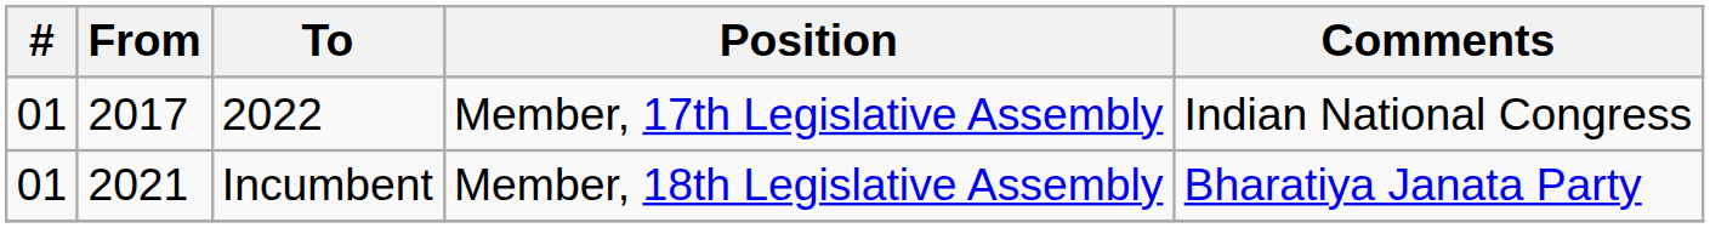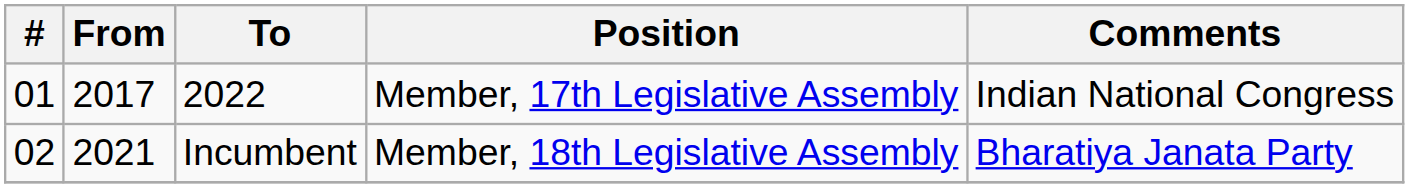Incumbent | #: 01 -> 02
